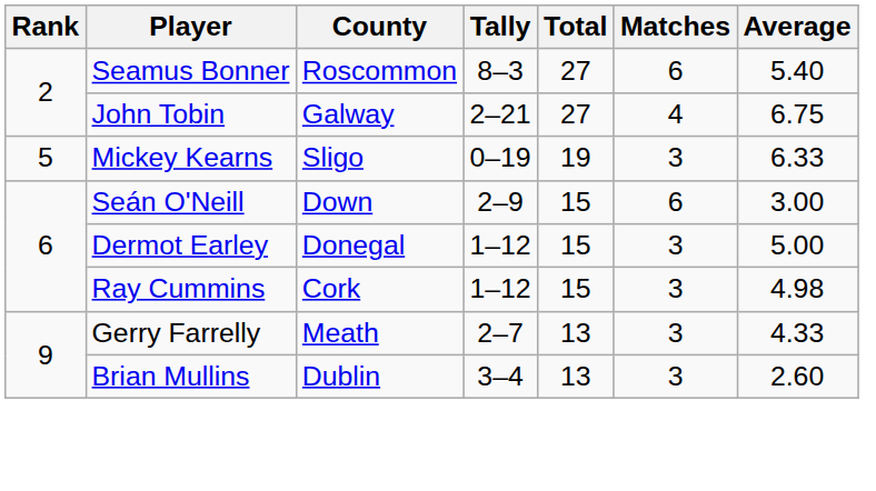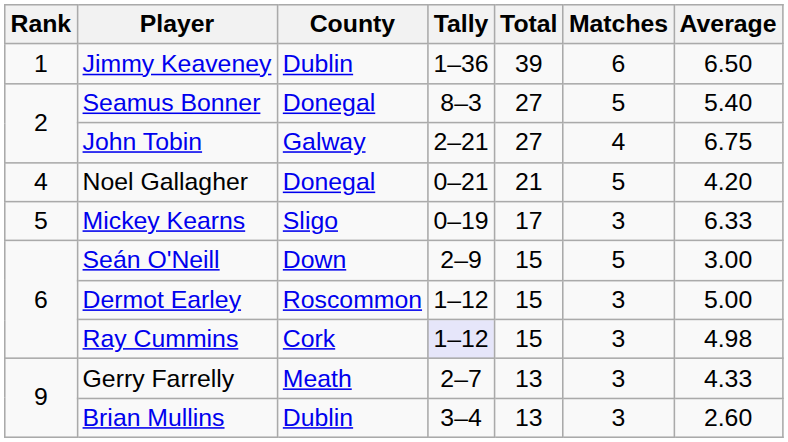+ row: 1 | Jimmy Keaveney | Dublin | 1–36 | 39 | 6 | 6.50
Seamus Bonner | County: Roscommon -> Donegal
Seamus Bonner | Matches: 6 -> 5
+ row: 4 | Noel Gallagher | Donegal | 0–21 | 21 | 5 | 4.20
Mickey Kearns | Total: 19 -> 17
Seán O'Neill | Matches: 6 -> 5
Dermot Earley | County: Donegal -> Roscommon
Ray Cummins | Tally: no background -> lavender background
